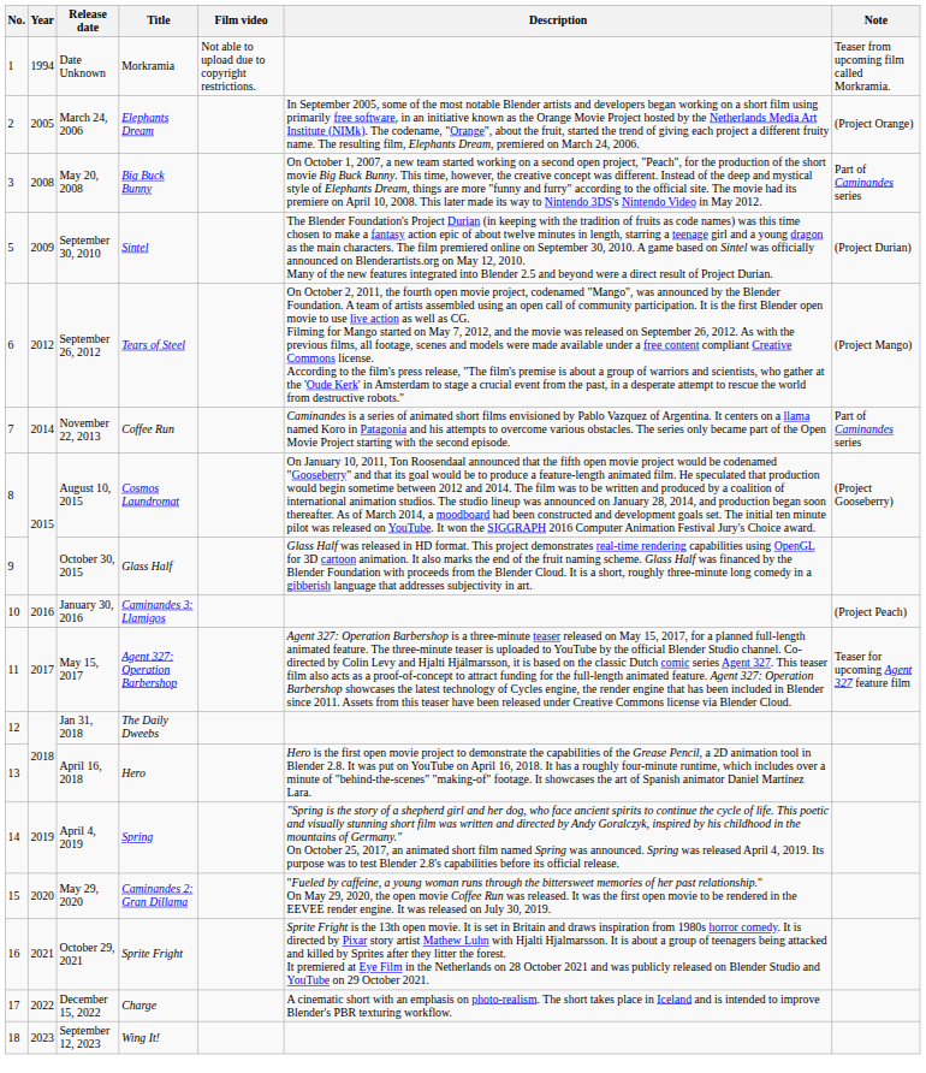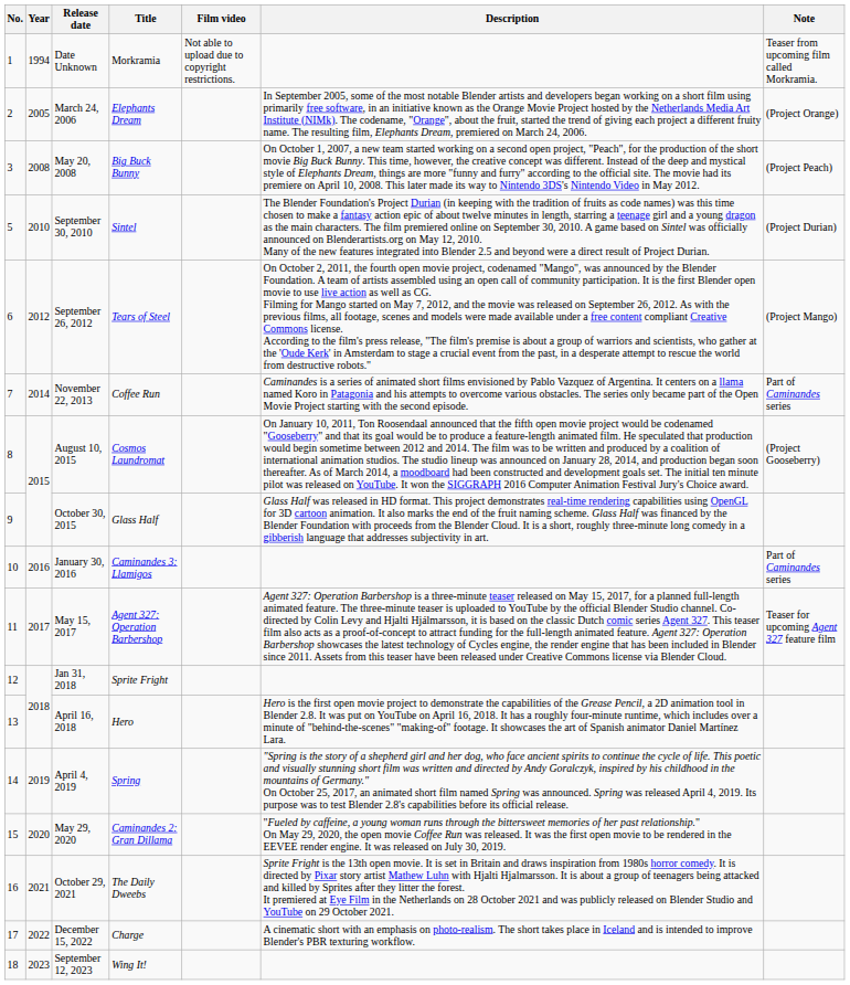May 20, 2008 | Note: Part of Caminandes series -> (Project Peach)
September 30, 2010 | Year: 2009 -> 2010
January 30, 2016 | Note: (Project Peach) -> Part of Caminandes series
Jan 31, 2018 | Title: The Daily Dweebs -> Sprite Fright
October 29, 2021 | Title: Sprite Fright -> The Daily Dweebs
